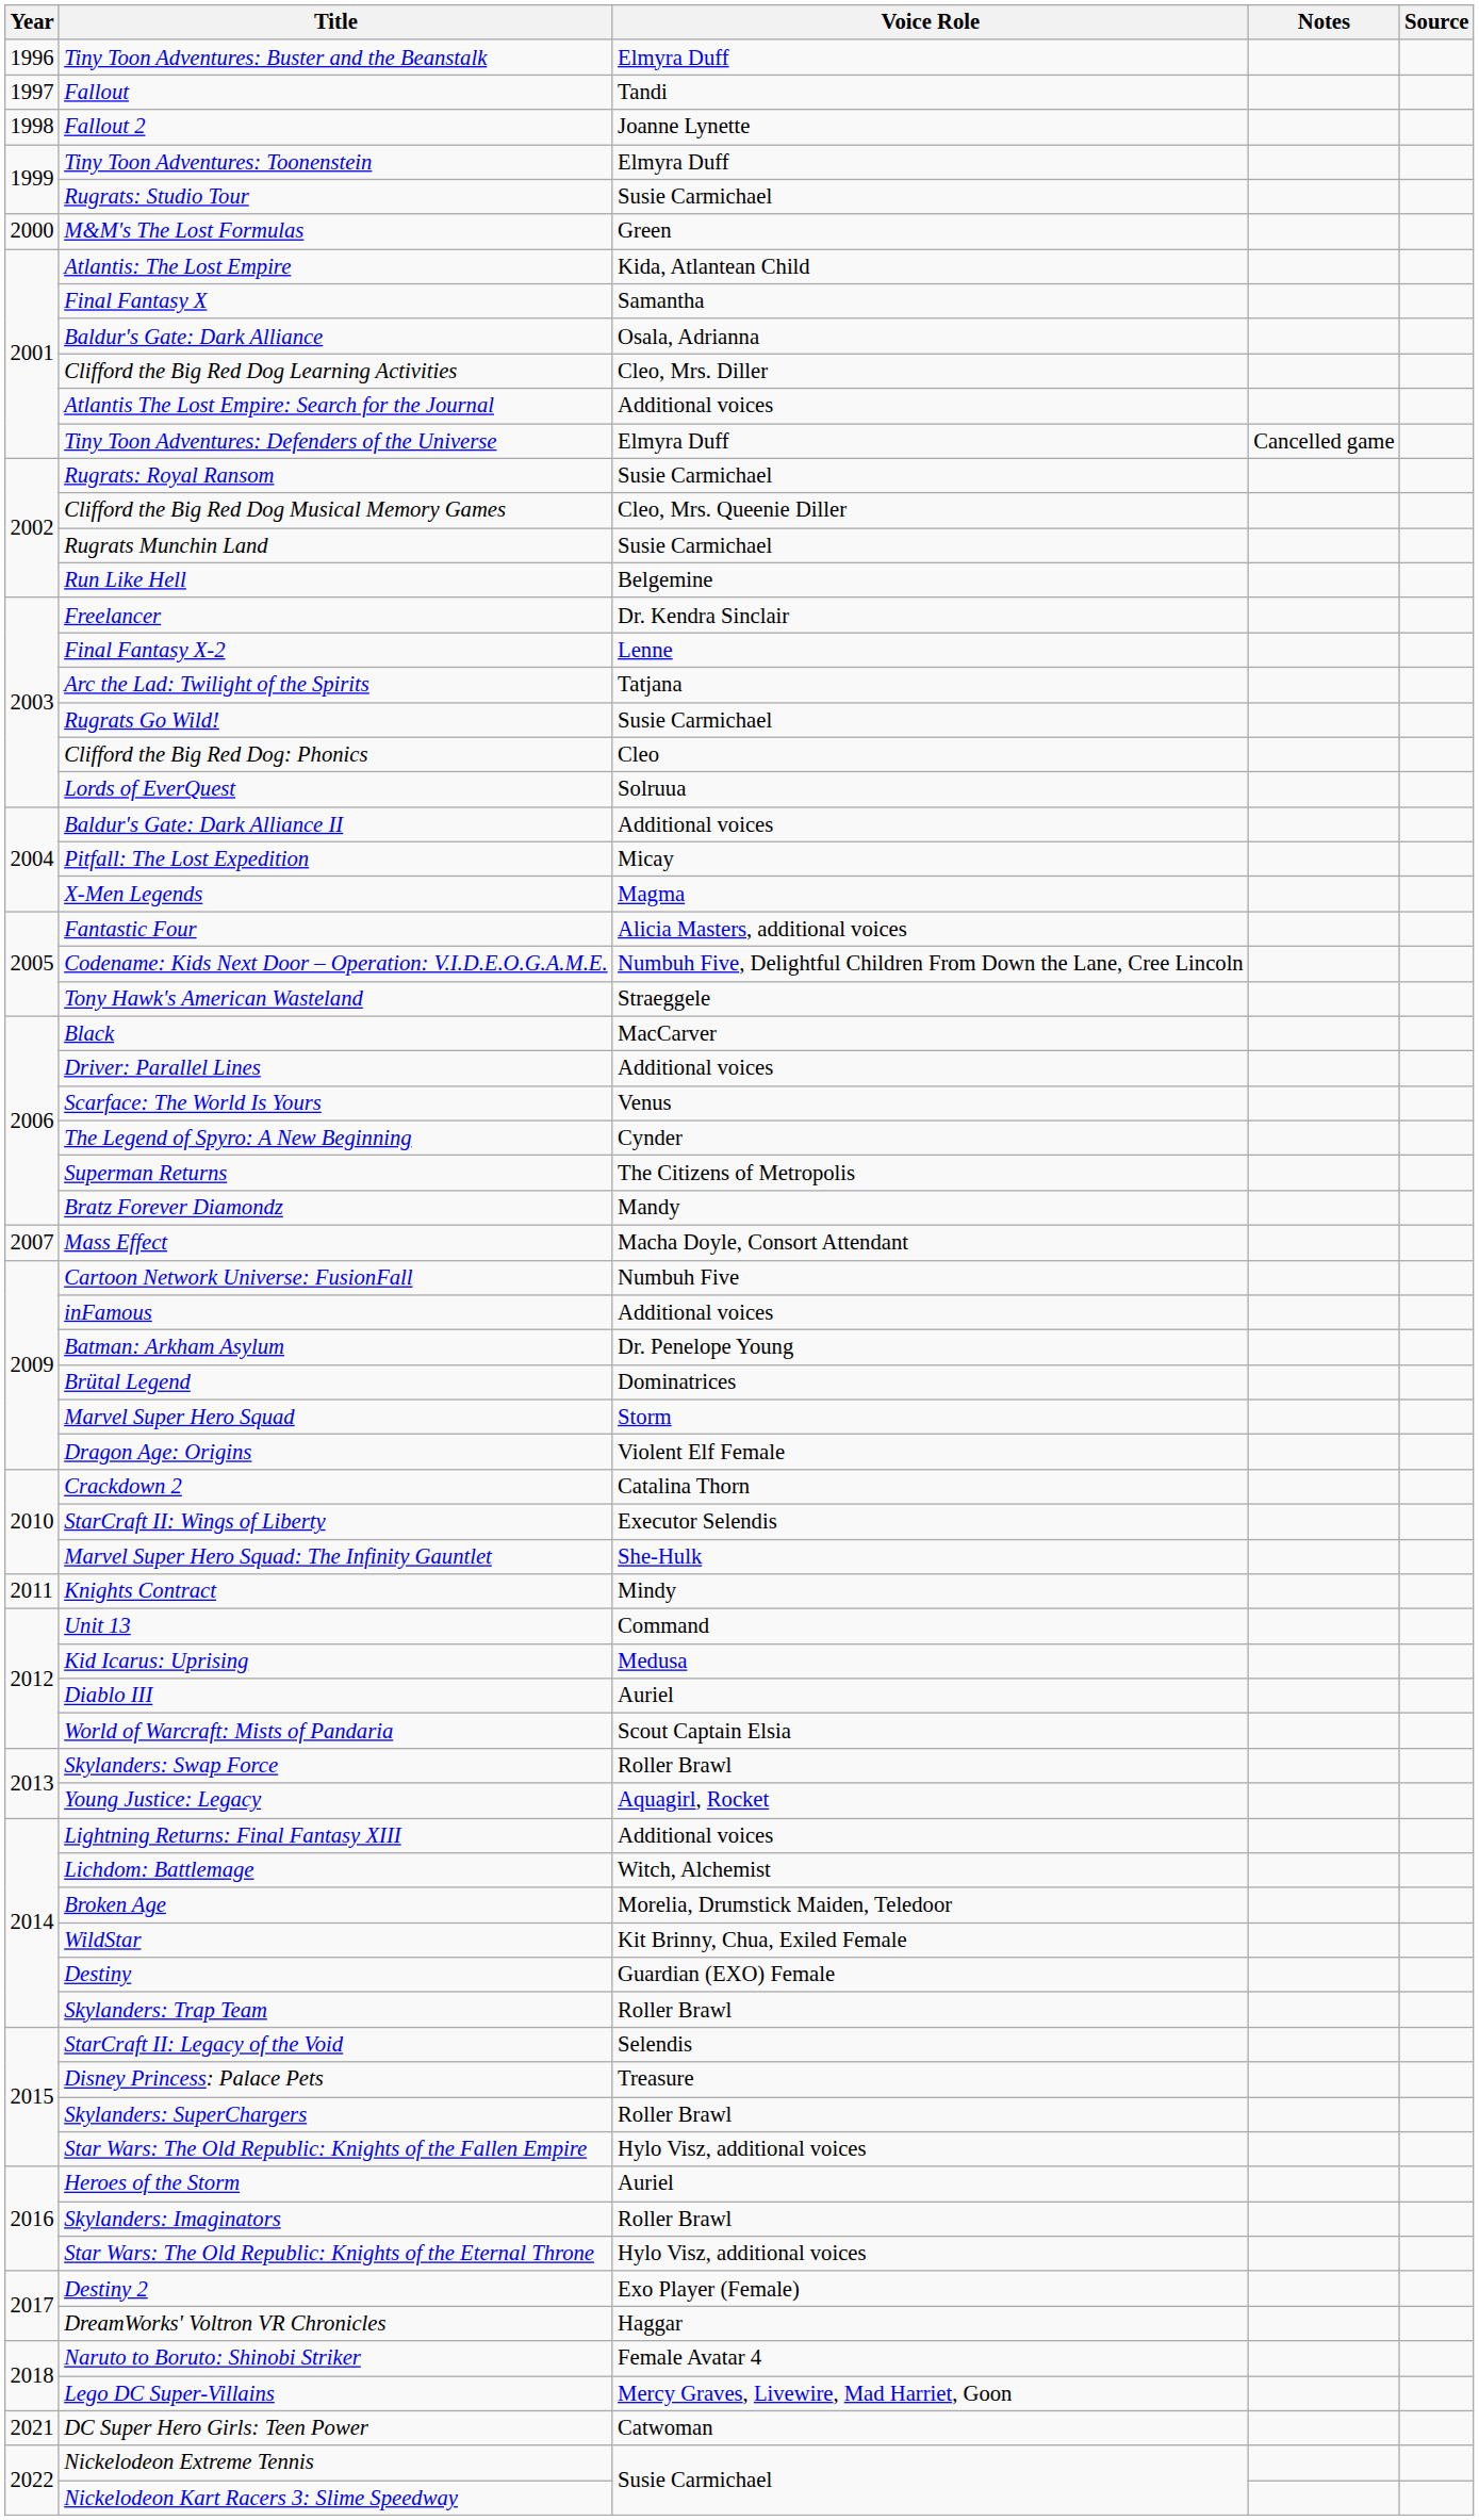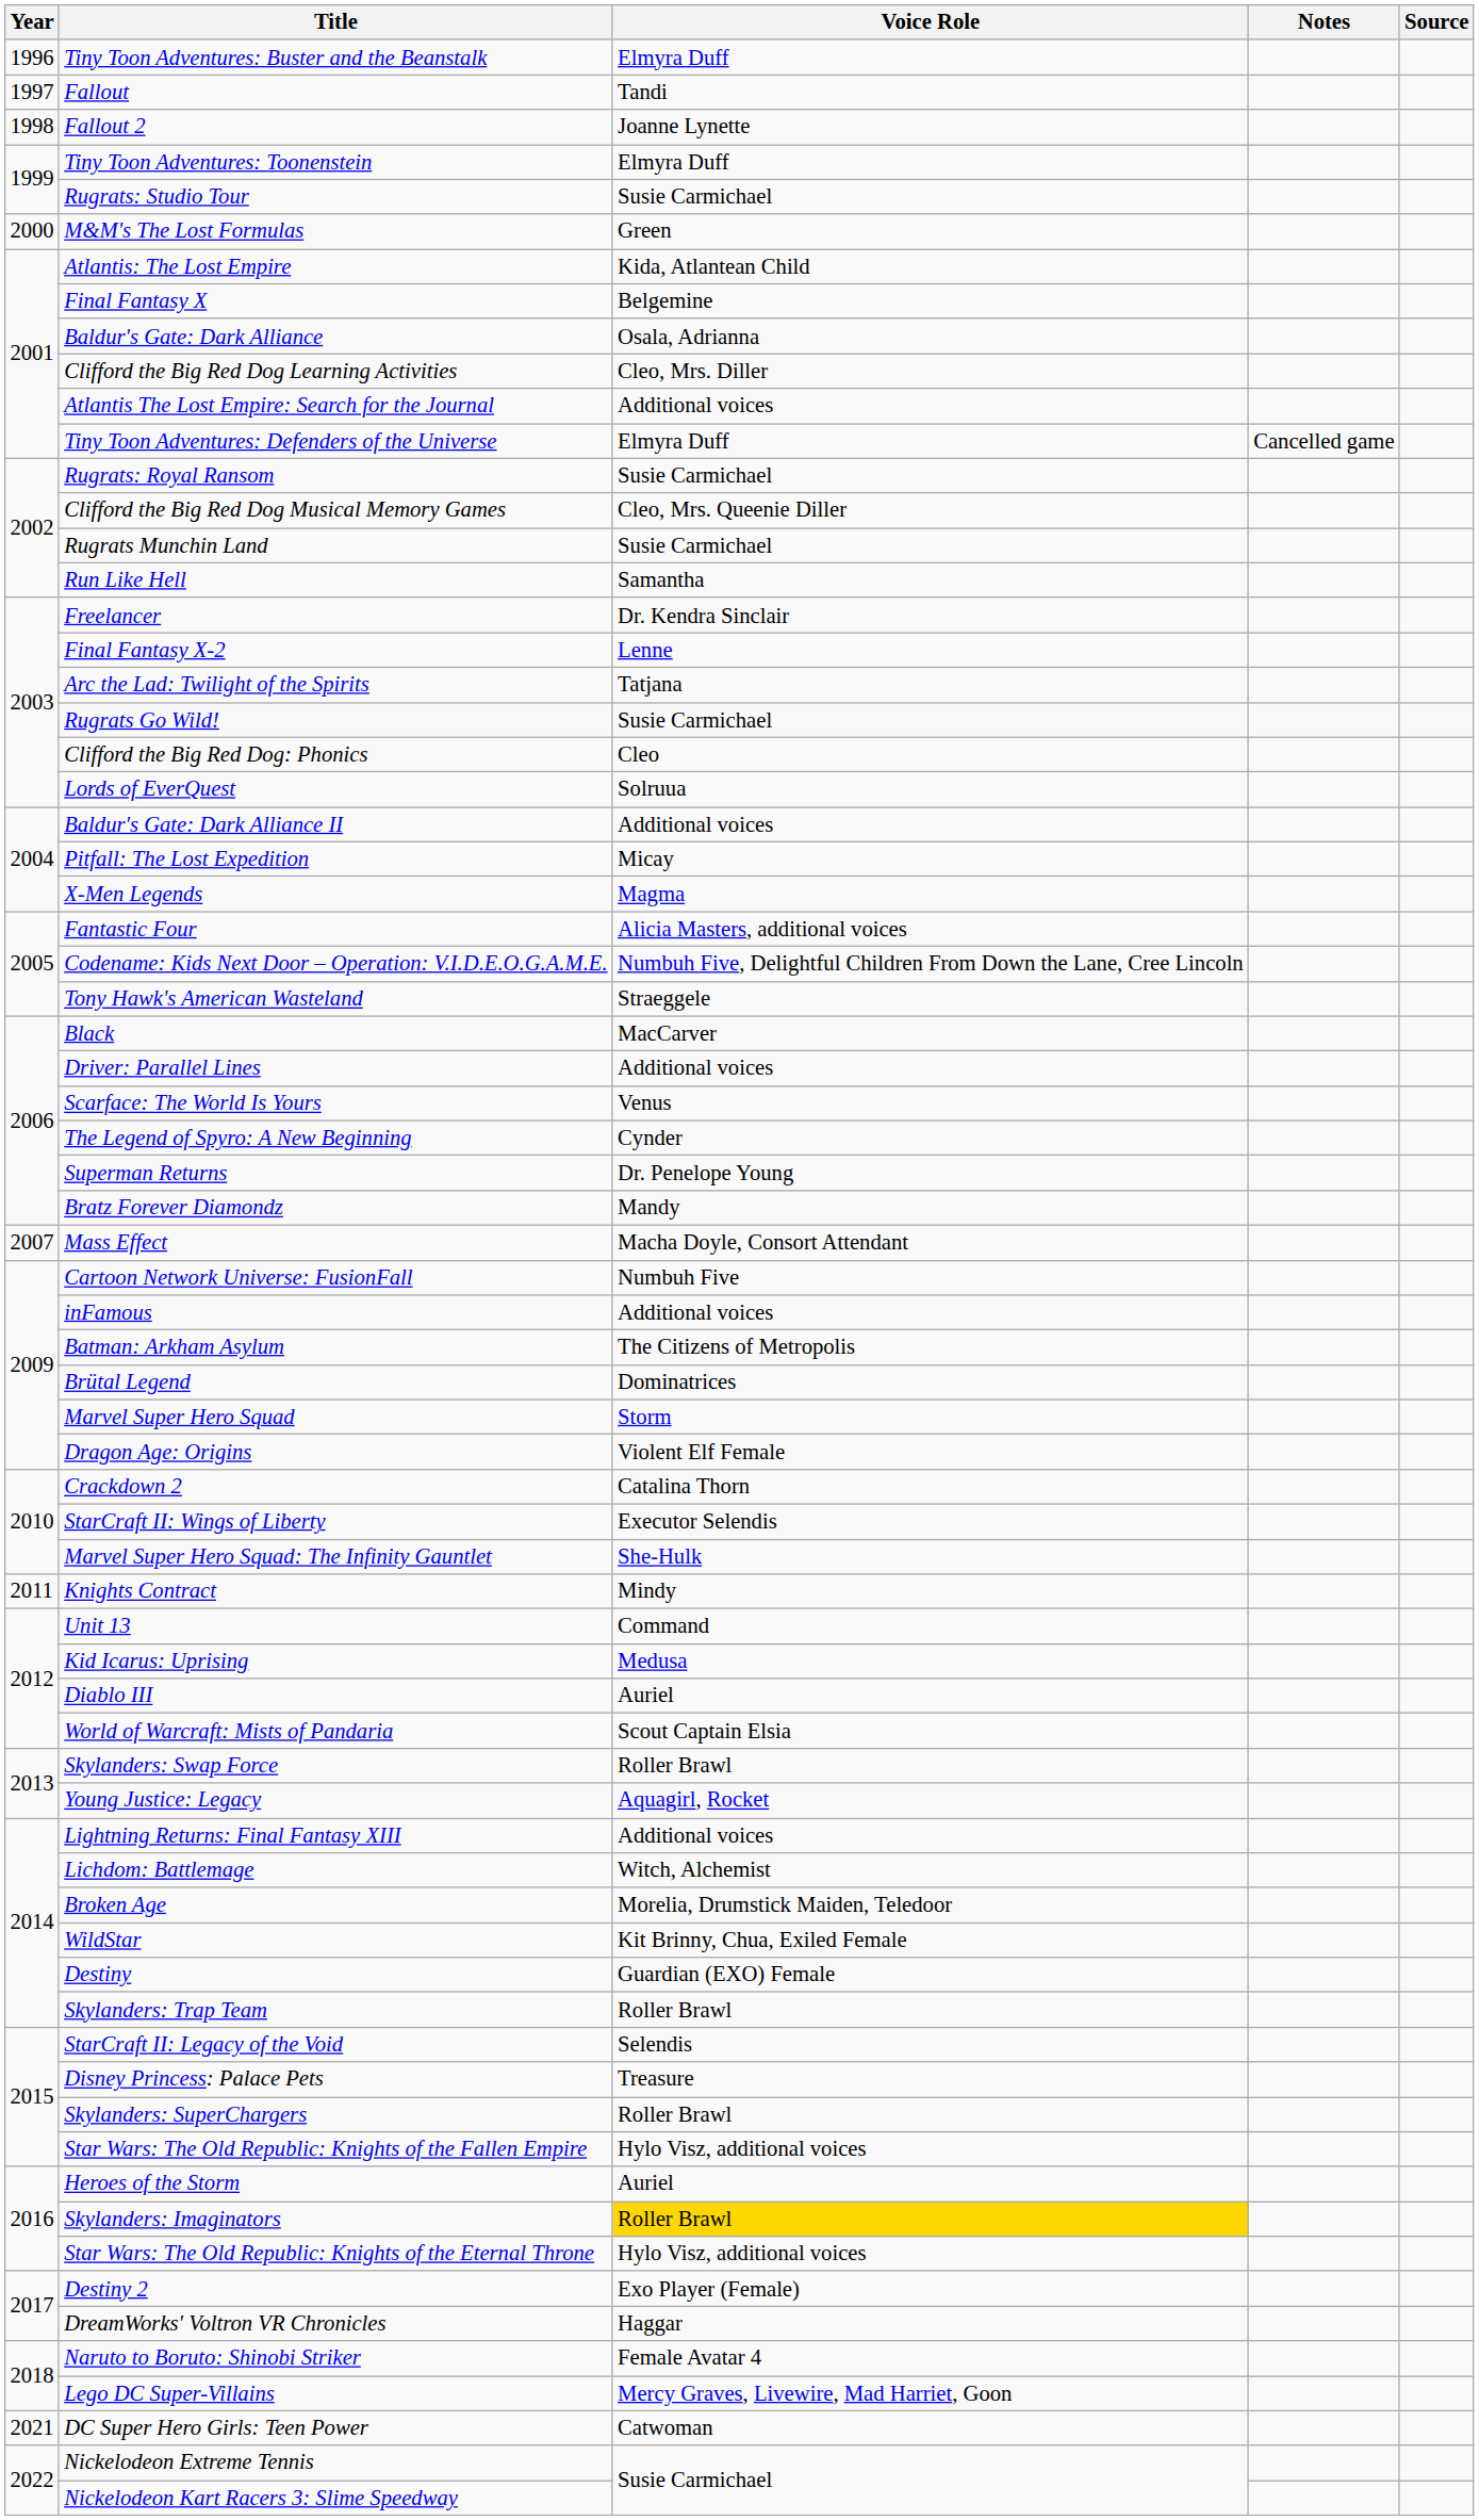Final Fantasy X | Voice Role: Samantha -> Belgemine
Run Like Hell | Voice Role: Belgemine -> Samantha
Superman Returns | Voice Role: The Citizens of Metropolis -> Dr. Penelope Young
Batman: Arkham Asylum | Voice Role: Dr. Penelope Young -> The Citizens of Metropolis
Skylanders: Imaginators | Voice Role: no background -> gold background
